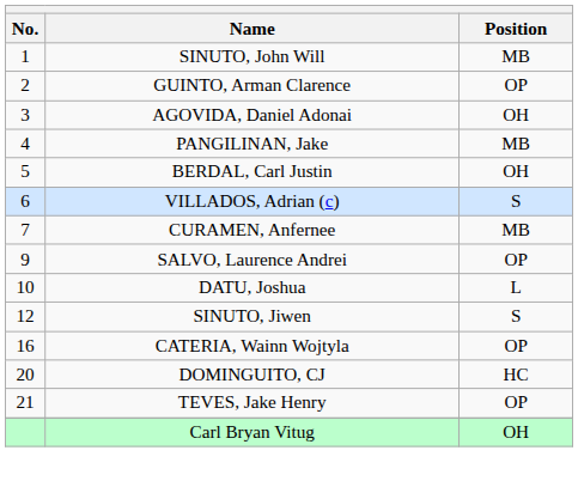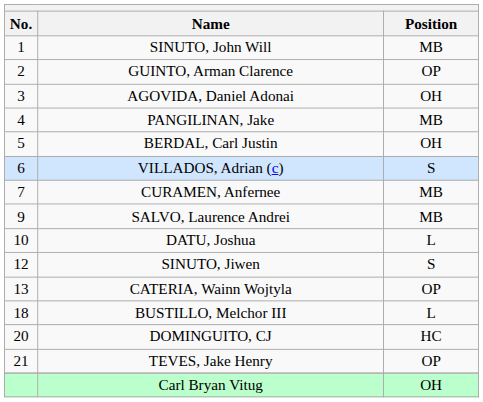SALVO, Laurence Andrei | Position: OP -> MB
CATERIA, Wainn Wojtyla | No.: 16 -> 13
+ row: 18 | BUSTILLO, Melchor III | L
